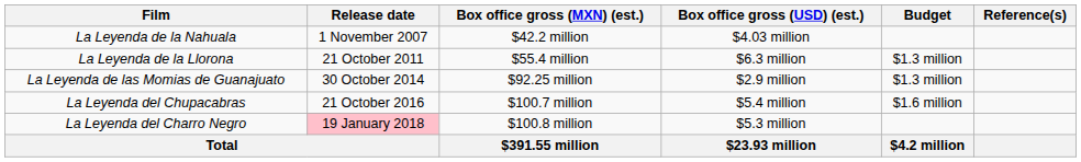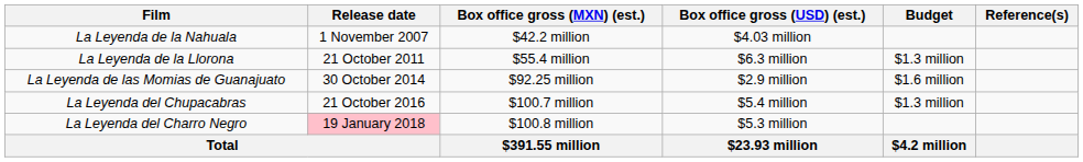La Leyenda de las Momias de Guanajuato | Budget: $1.3 million -> $1.6 million
La Leyenda del Chupacabras | Budget: $1.6 million -> $1.3 million
